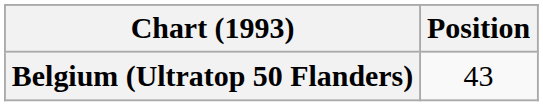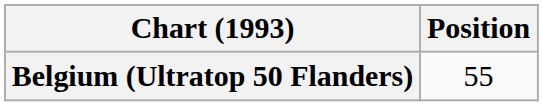Belgium (Ultratop 50 Flanders) | Position: 43 -> 55
